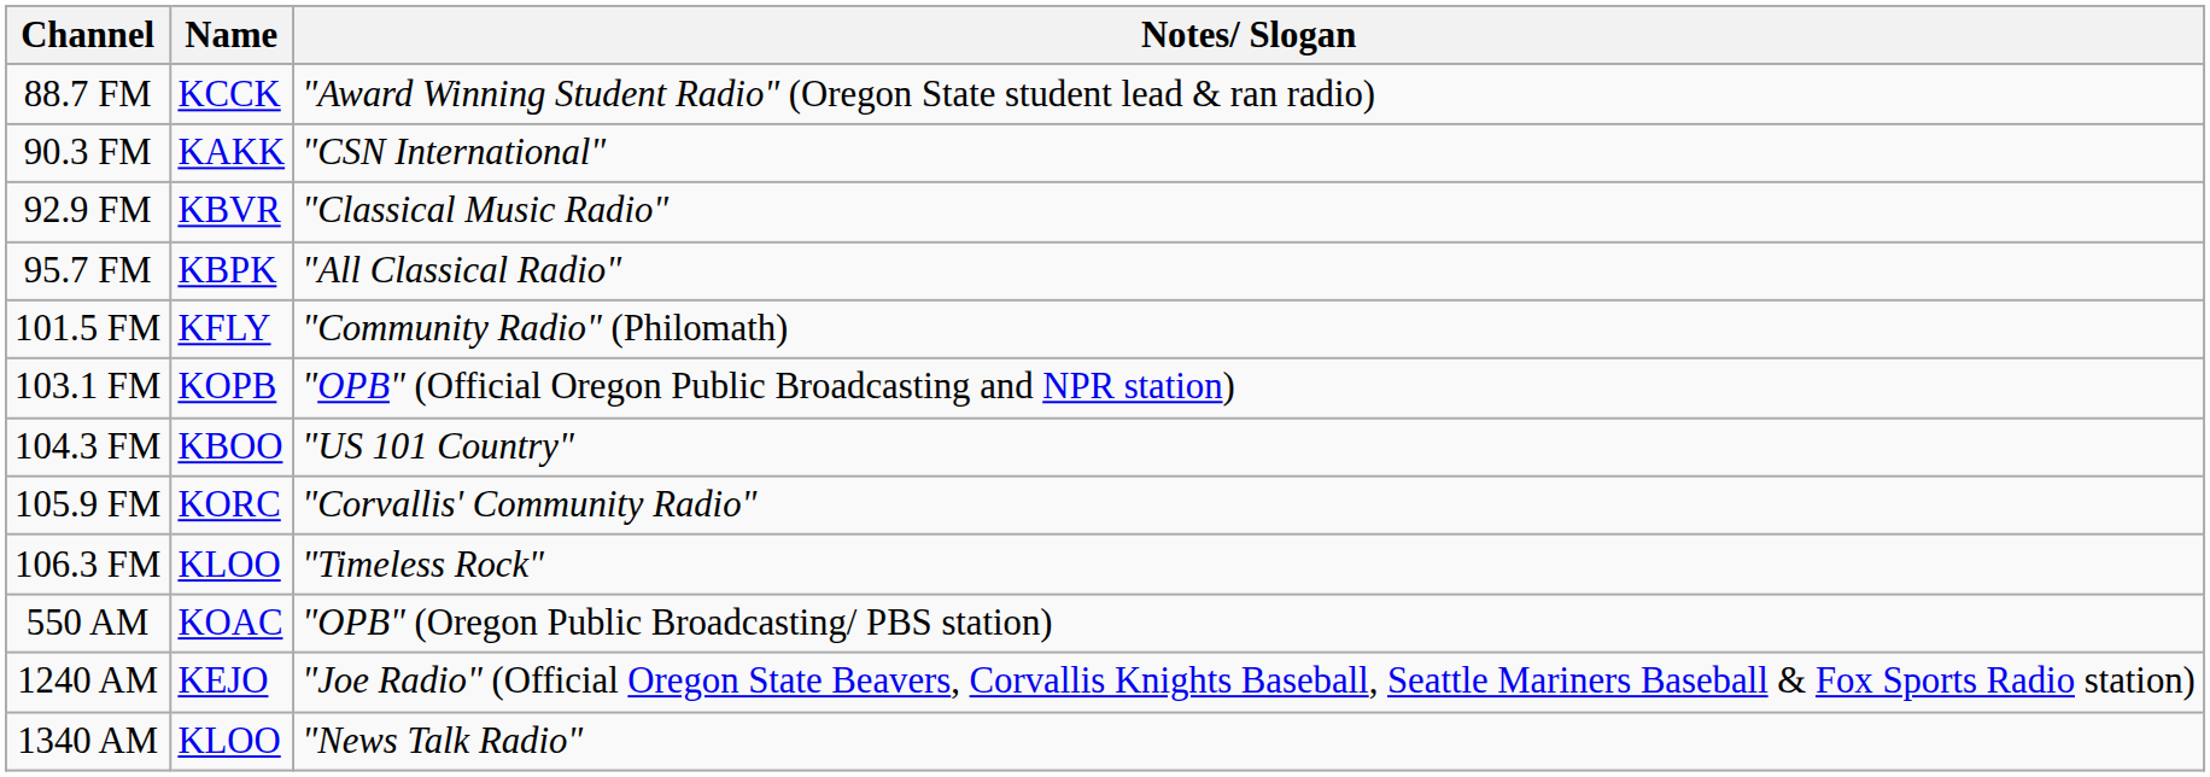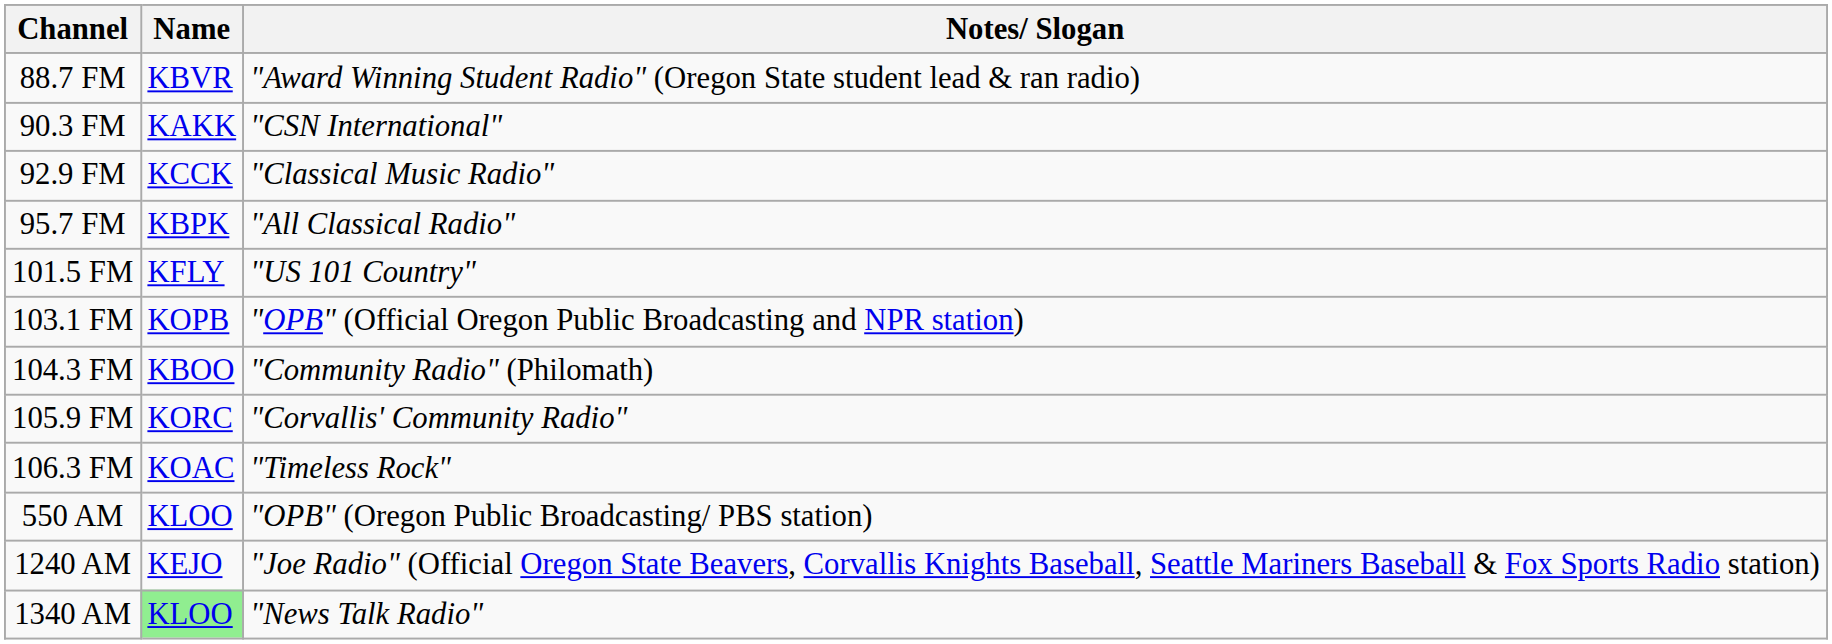88.7 FM | Name: KCCK -> KBVR
92.9 FM | Name: KBVR -> KCCK
101.5 FM | Notes/ Slogan: "Community Radio" (Philomath) -> "US 101 Country"
104.3 FM | Notes/ Slogan: "US 101 Country" -> "Community Radio" (Philomath)
106.3 FM | Name: KLOO -> KOAC
550 AM | Name: KOAC -> KLOO
1340 AM | Name: no background -> lightgreen background
